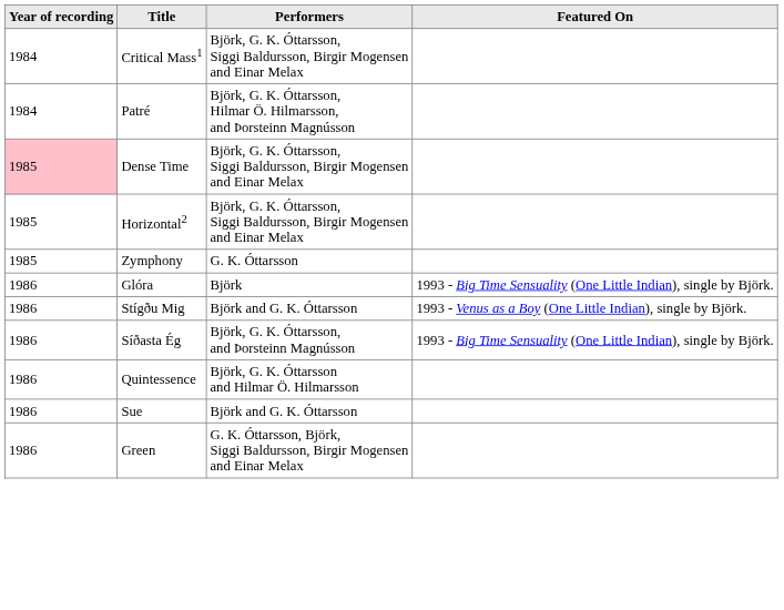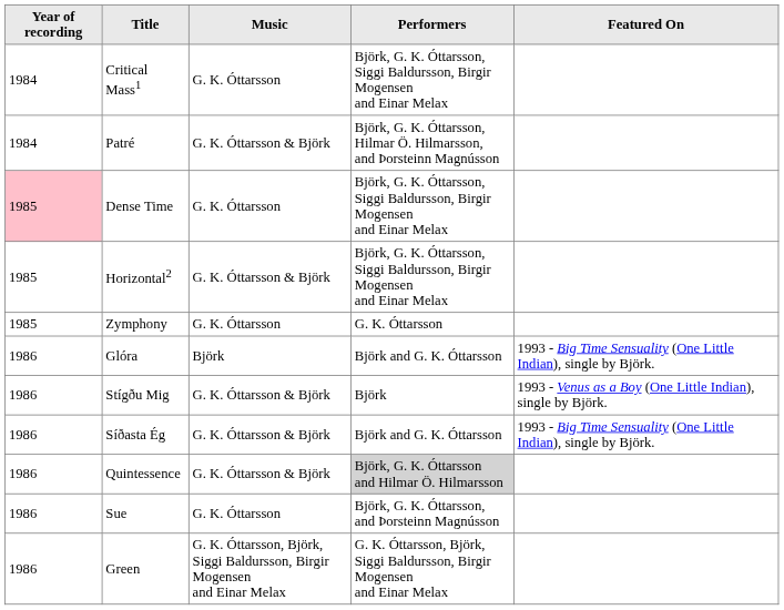+ column: Music | G. K. Óttarsson | G. K. Óttarsson & Björk | G. K. Óttarsson | G. K. Óttarsson & Björk | G. K. Óttarsson | Björk | G. K. Óttarsson & Björk | G. K. Óttarsson & Björk | G. K. Óttarsson & Björk | G. K. Óttarsson | G. K. Óttarsson, Björk, Siggi Baldursson, Birgir Mogensen and Einar Melax
Glóra | Performers: Björk -> Björk and G. K. Óttarsson
Stígðu Mig | Performers: Björk and G. K. Óttarsson -> Björk
Síðasta Ég | Performers: Björk, G. K. Óttarsson, and Þorsteinn Magnússon -> Björk and G. K. Óttarsson
Quintessence | Performers: no background -> lightgrey background
Sue | Performers: Björk and G. K. Óttarsson -> Björk, G. K. Óttarsson, and Þorsteinn Magnússon
